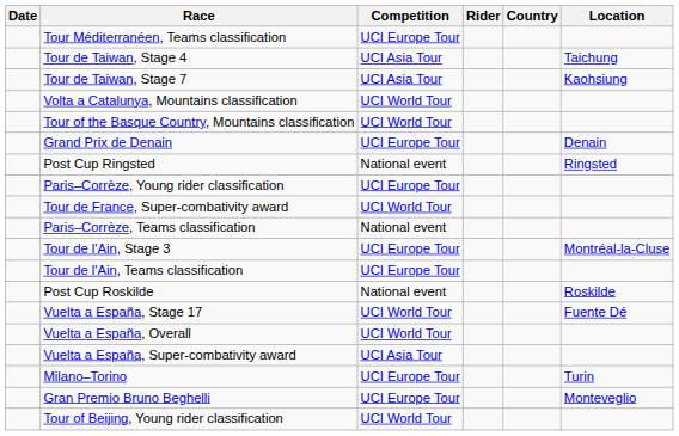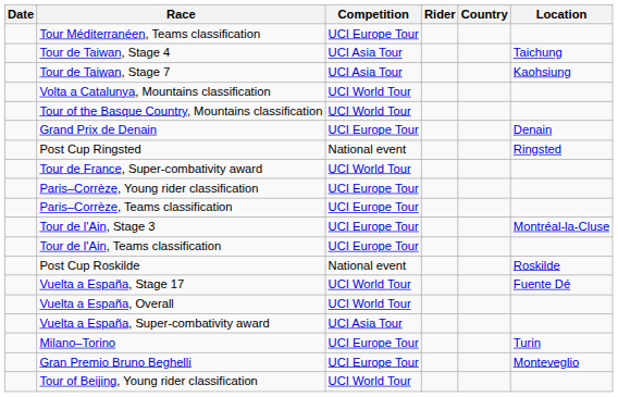rows swapped: Tour de France, Super-combativity award <-> Paris–Corrèze, Young rider classification
Paris–Corrèze, Teams classification | Competition: National event -> UCI Europe Tour
